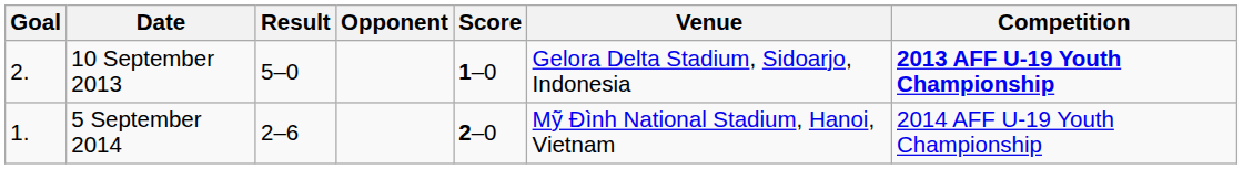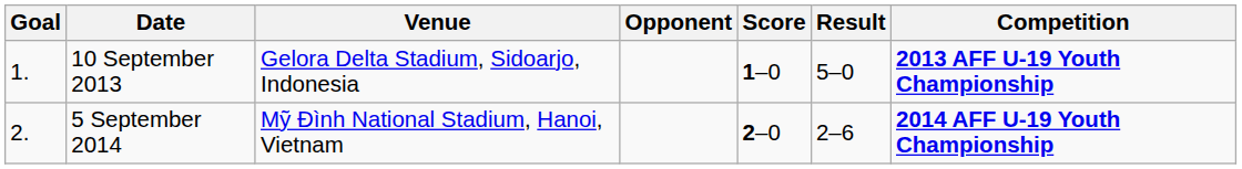columns swapped: Venue <-> Result
10 September 2013 | Goal: 2. -> 1.
5 September 2014 | Goal: 1. -> 2.
5 September 2014 | Competition: normal -> bold
